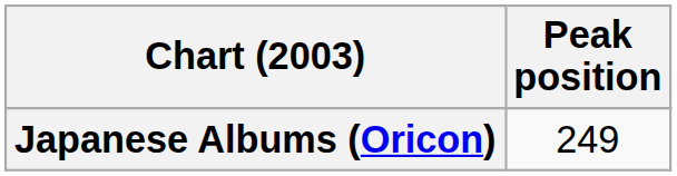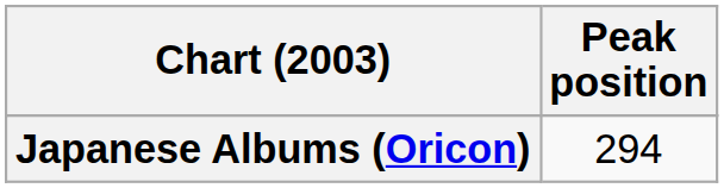Japanese Albums (Oricon) | Peak position: 249 -> 294
